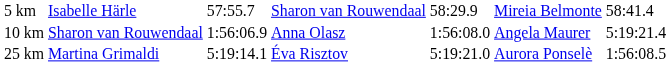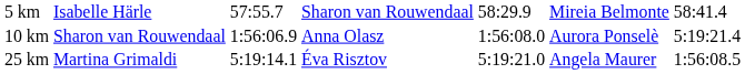10 km | column 6: Angela Maurer -> Aurora Ponselè
25 km | column 6: Aurora Ponselè -> Angela Maurer
